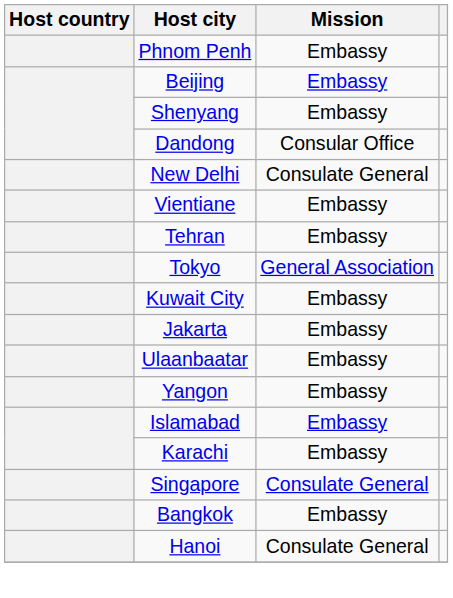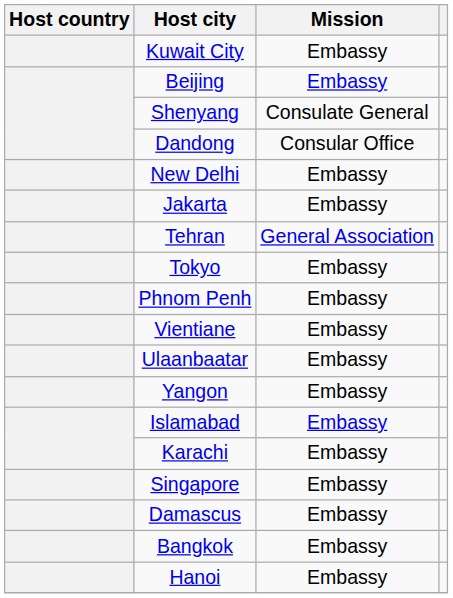rows swapped: Phnom Penh <-> Kuwait City
Shenyang | Mission: Embassy -> Consulate General
New Delhi | Mission: Consulate General -> Embassy
rows swapped: Jakarta <-> Vientiane
Tehran | Mission: Embassy -> General Association
Tokyo | Mission: General Association -> Embassy
Singapore | Mission: Consulate General -> Embassy
+ row: Damascus | Embassy
Hanoi | Mission: Consulate General -> Embassy
